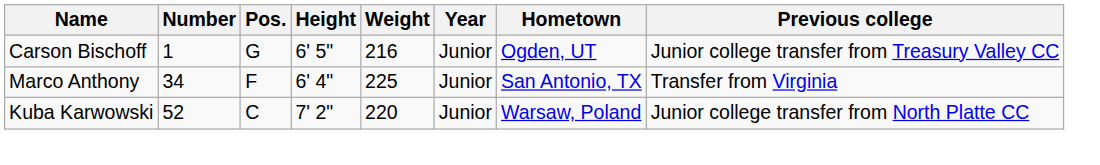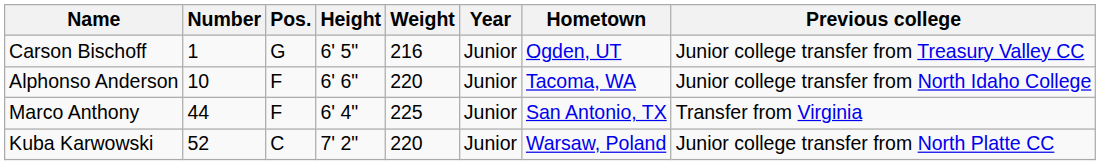+ row: Alphonso Anderson | 10 | F | 6' 6" | 220 | Junior | Tacoma, WA | Junior college transfer from North Idaho College
Marco Anthony | Number: 34 -> 44
